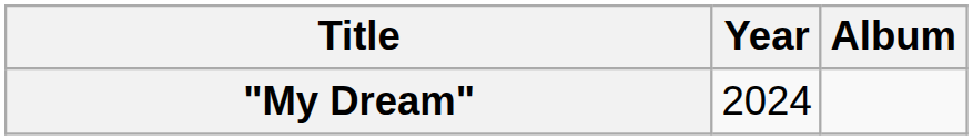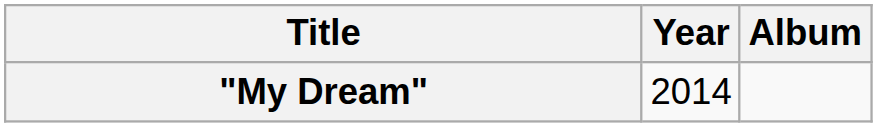"My Dream" | Year: 2024 -> 2014
